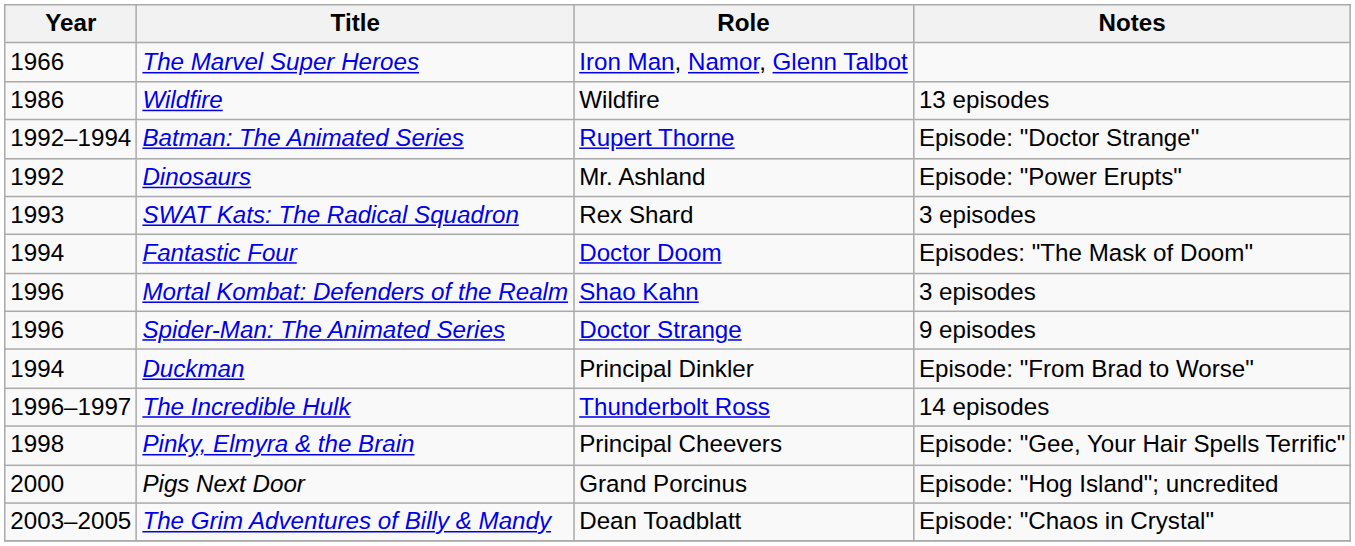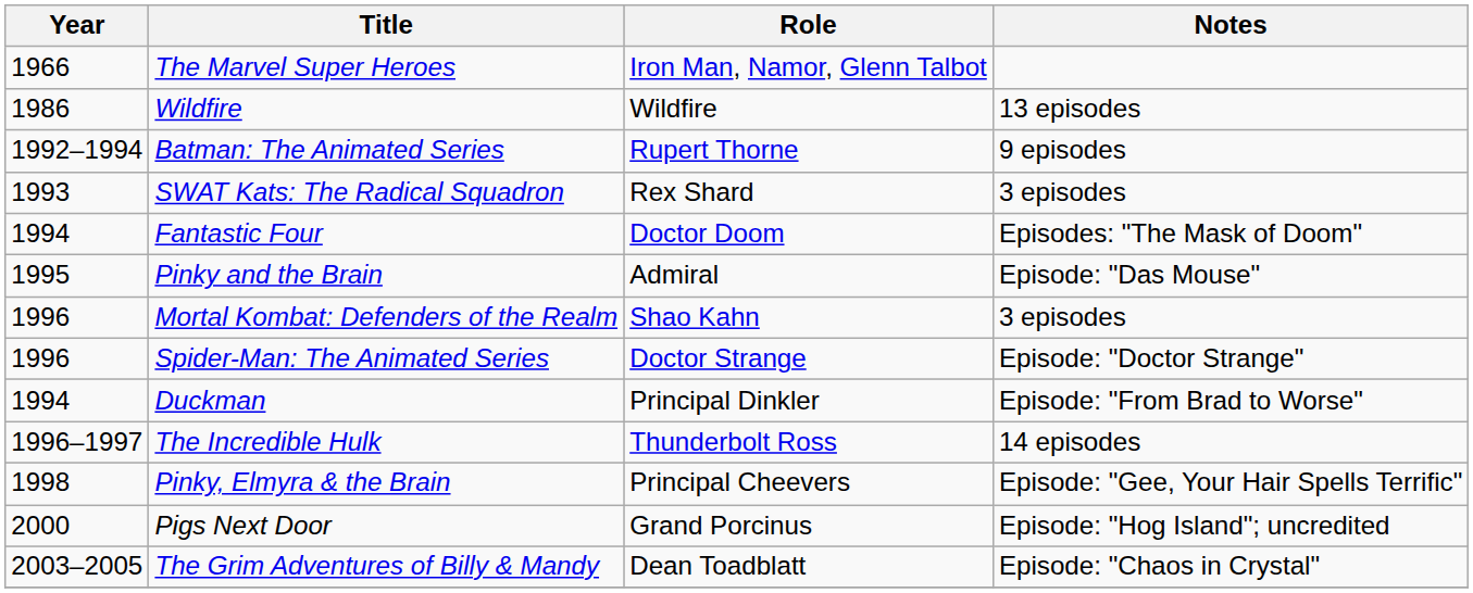Batman: The Animated Series | Notes: Episode: "Doctor Strange" -> 9 episodes
- row: 1992 | Dinosaurs | Mr. Ashland | Episode: "Power Erupts"
+ row: 1995 | Pinky and the Brain | Admiral | Episode: "Das Mouse"
Spider-Man: The Animated Series | Notes: 9 episodes -> Episode: "Doctor Strange"
